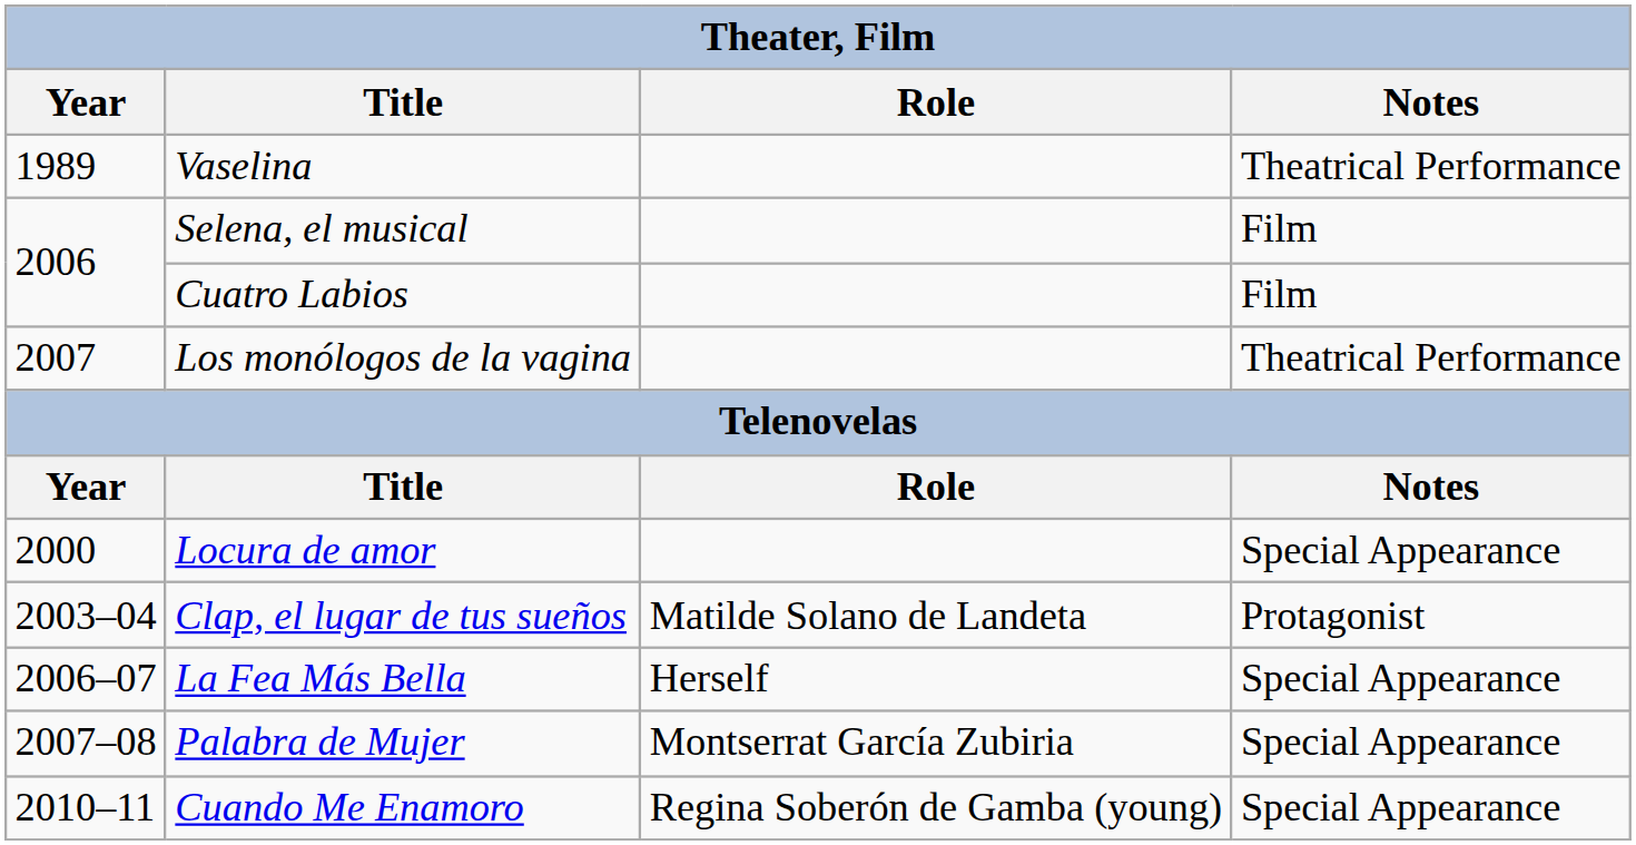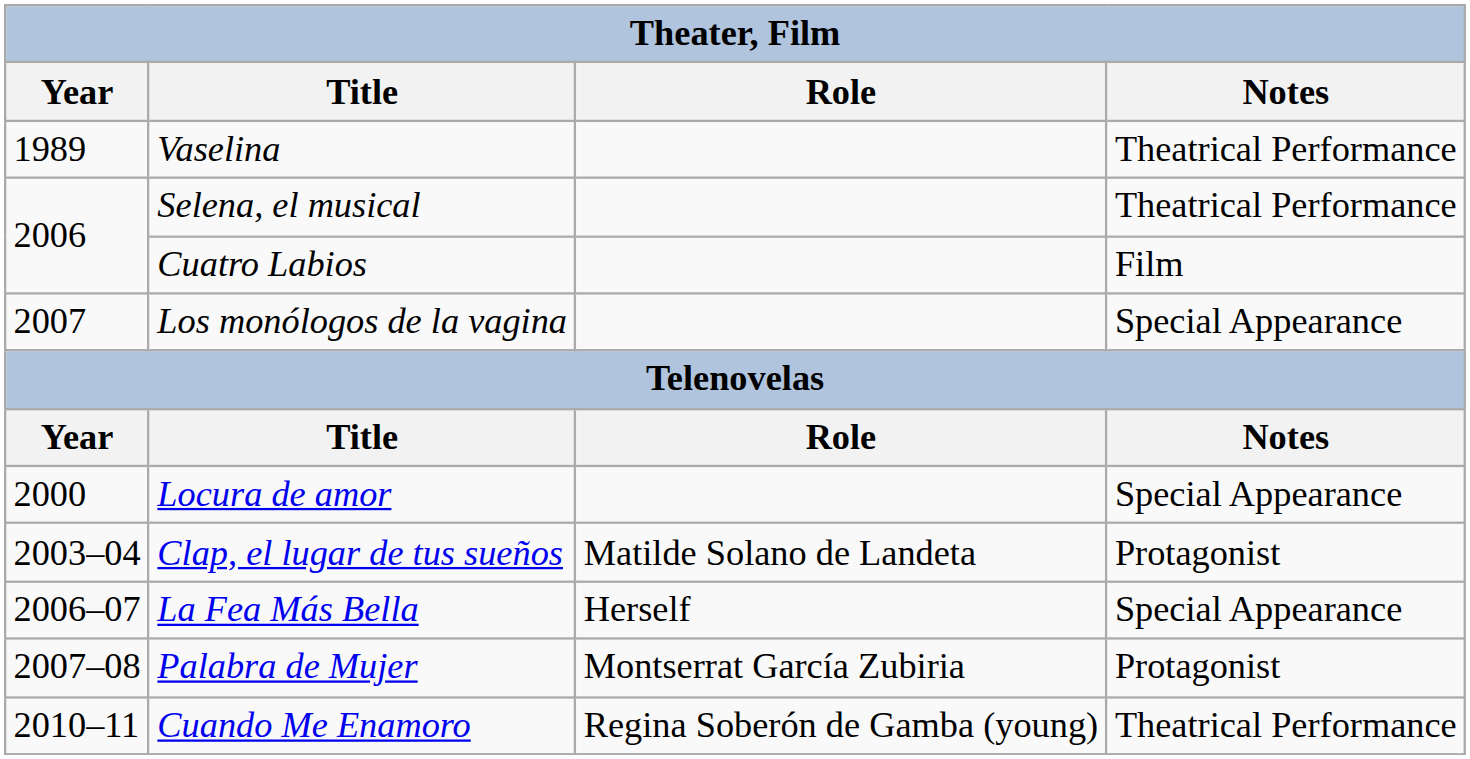Selena, el musical | Notes: Film -> Theatrical Performance
Los monólogos de la vagina | Notes: Theatrical Performance -> Special Appearance
Palabra de Mujer | Notes: Special Appearance -> Protagonist
Cuando Me Enamoro | Notes: Special Appearance -> Theatrical Performance
